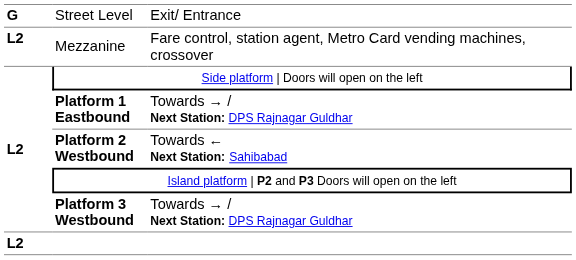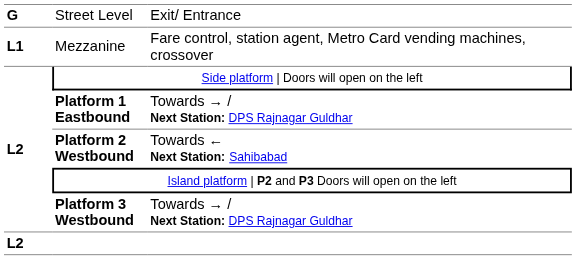Mezzanine | column 1: L2 -> L1
